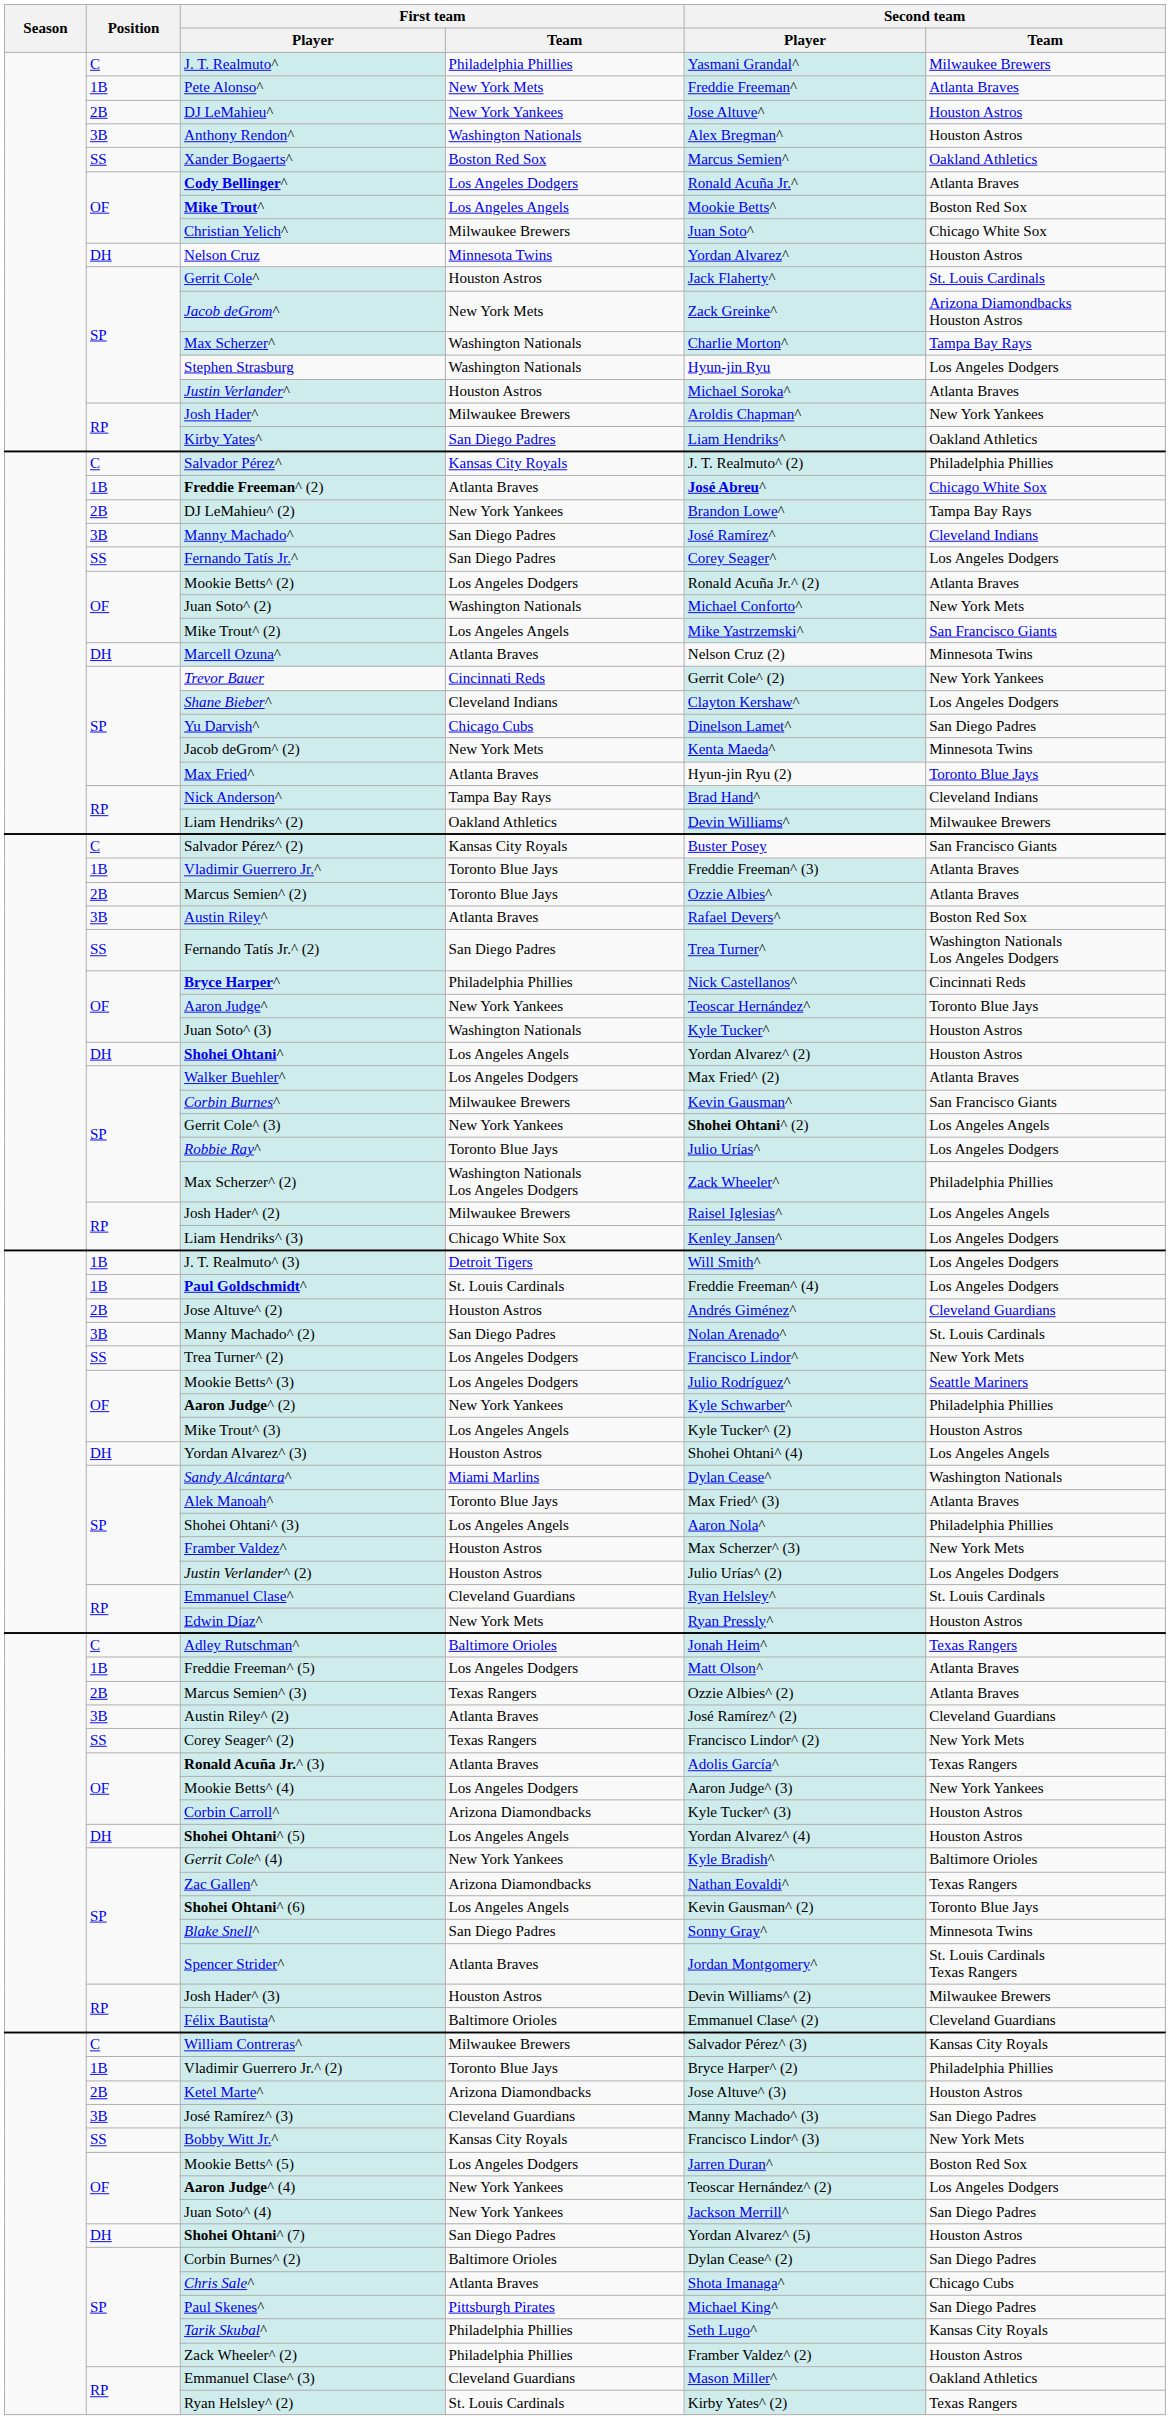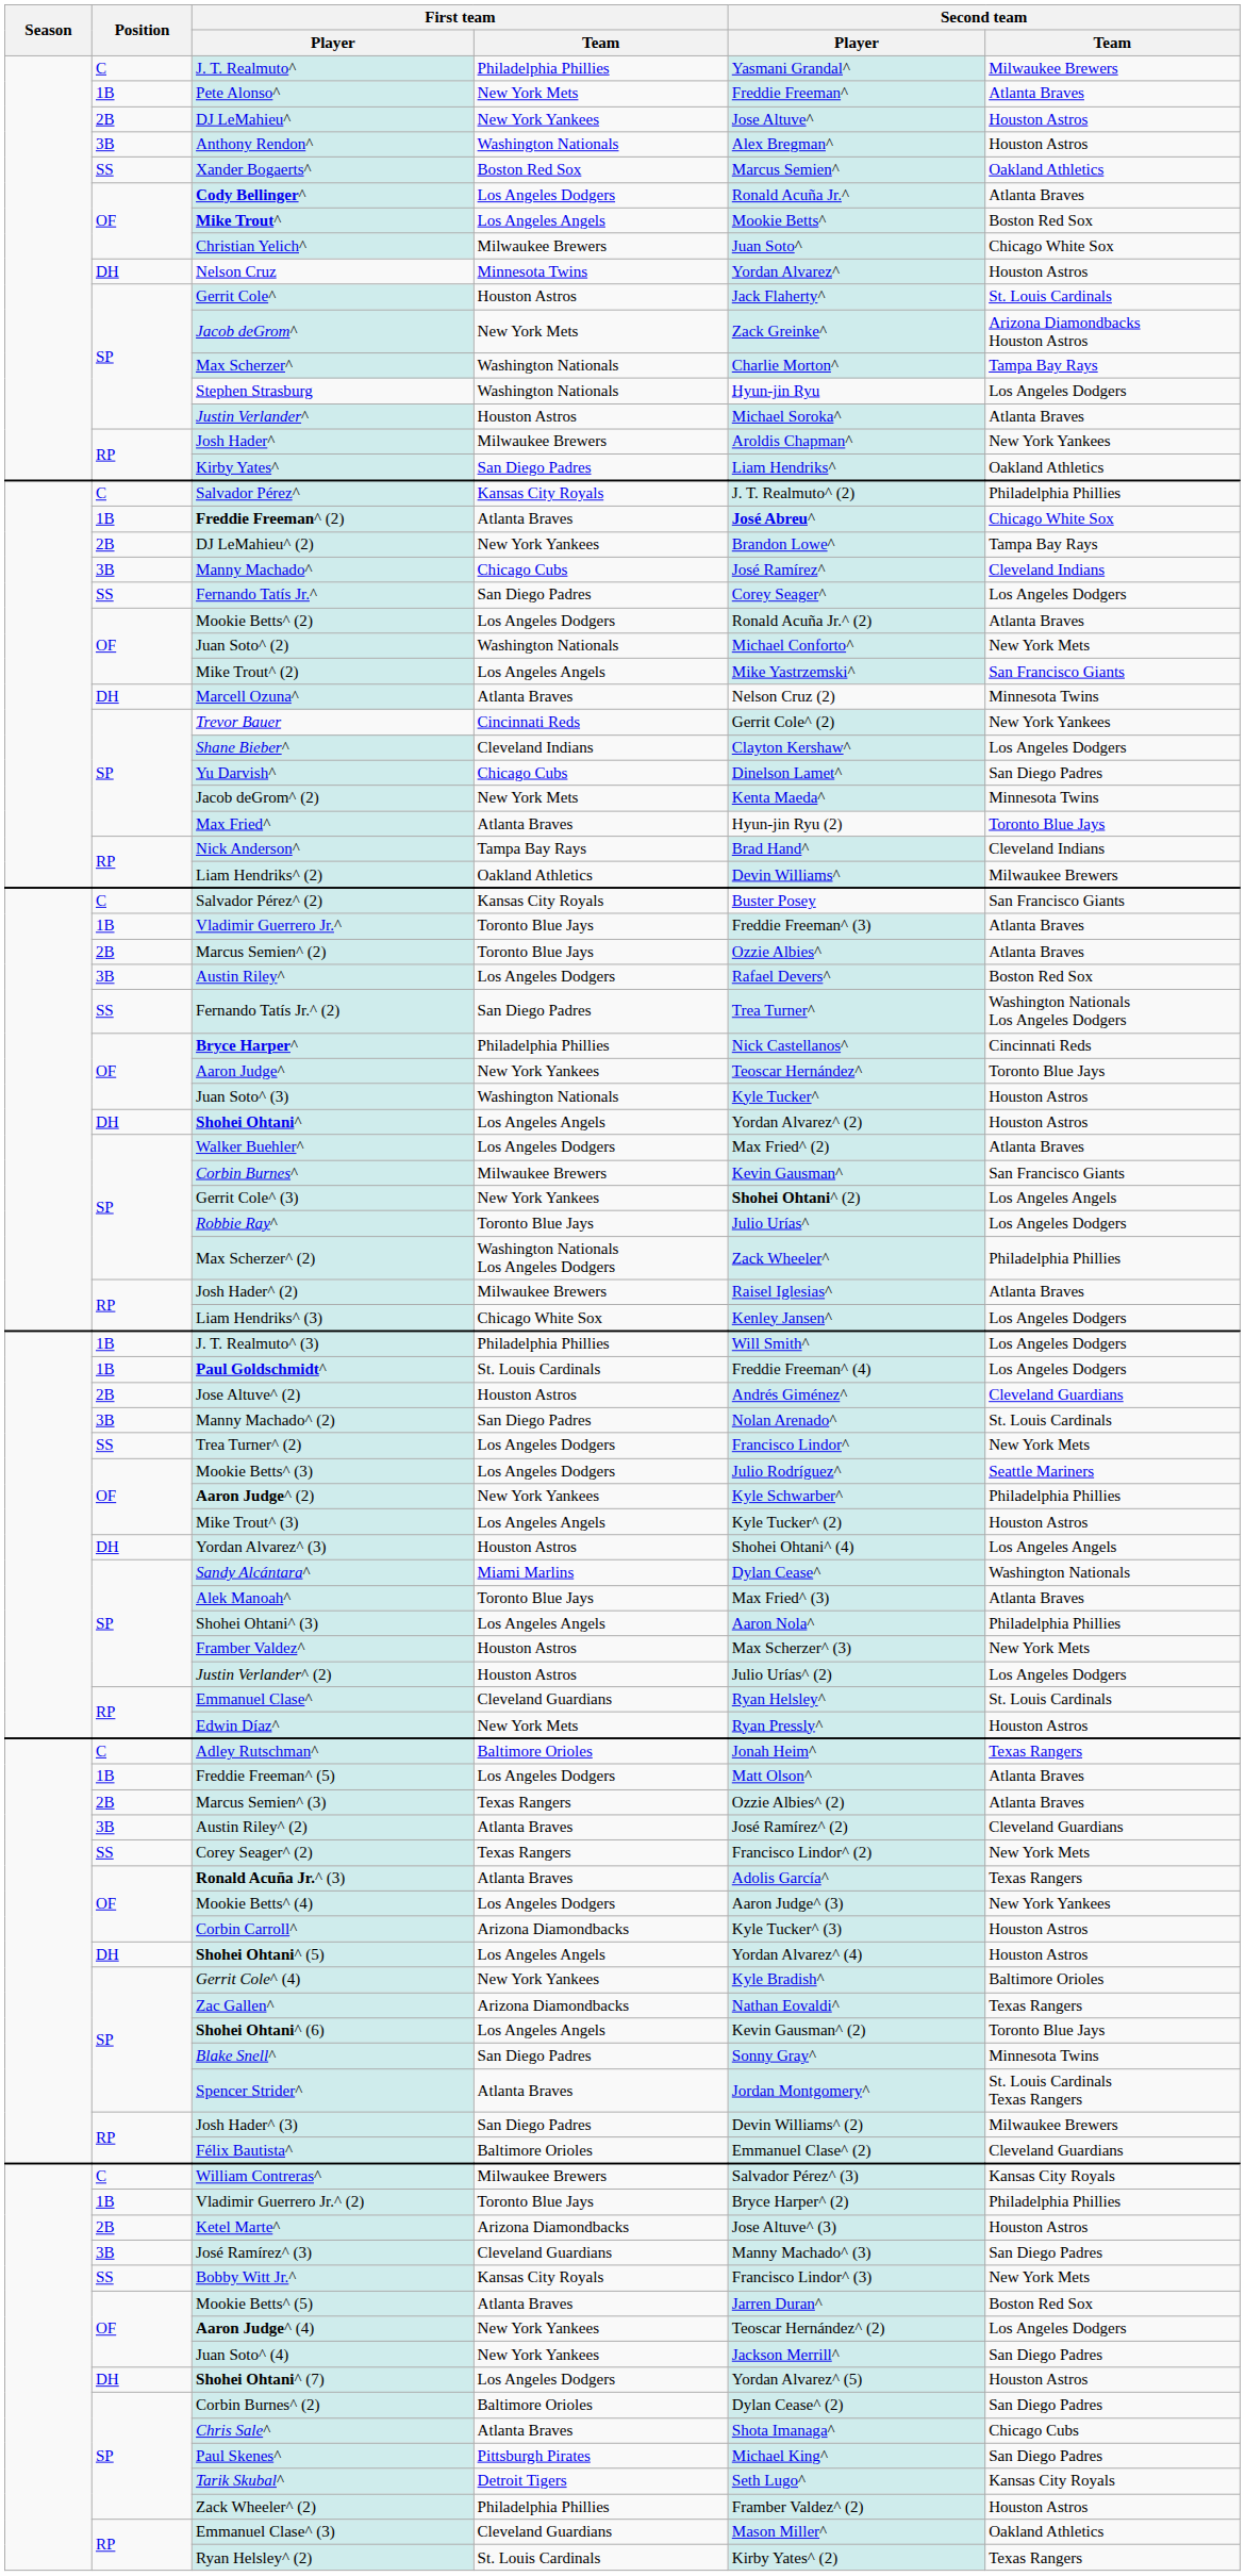Manny Machado^ | First team / Team: San Diego Padres -> Chicago Cubs
Austin Riley^ | First team / Team: Atlanta Braves -> Los Angeles Dodgers
Josh Hader^ (2) | Second team / Team: Los Angeles Angels -> Atlanta Braves
J. T. Realmuto^ (3) | First team / Team: Detroit Tigers -> Philadelphia Phillies
Josh Hader^ (3) | First team / Team: Houston Astros -> San Diego Padres
Mookie Betts^ (5) | First team / Team: Los Angeles Dodgers -> Atlanta Braves
Shohei Ohtani^ (7) | First team / Team: San Diego Padres -> Los Angeles Dodgers
Tarik Skubal^ | First team / Team: Philadelphia Phillies -> Detroit Tigers
